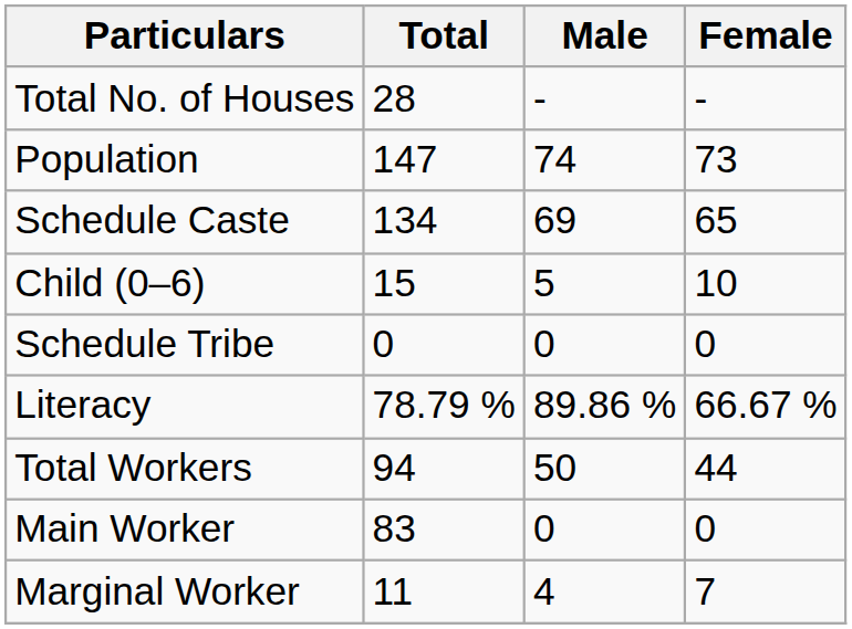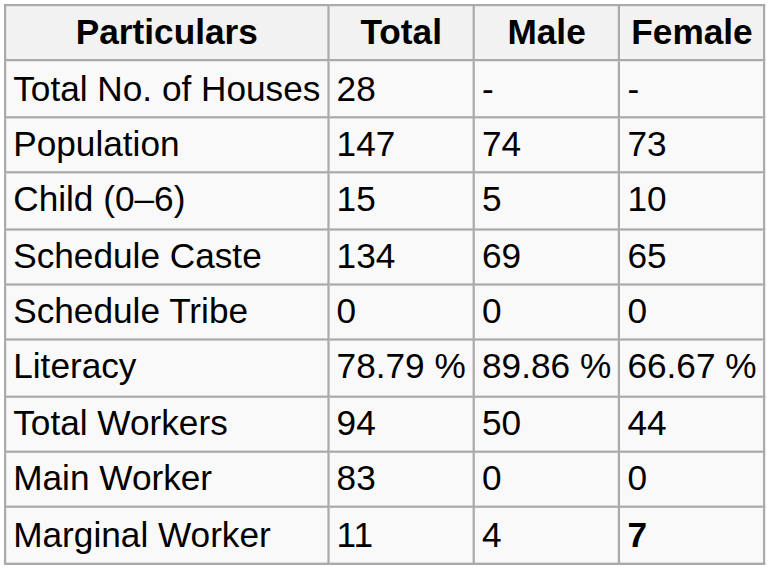rows swapped: Child (0–6) <-> Schedule Caste
Marginal Worker | Female: normal -> bold
